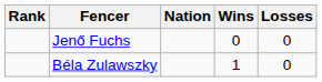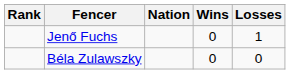Jenő Fuchs | Losses: 0 -> 1
Béla Zulawszky | Wins: 1 -> 0
